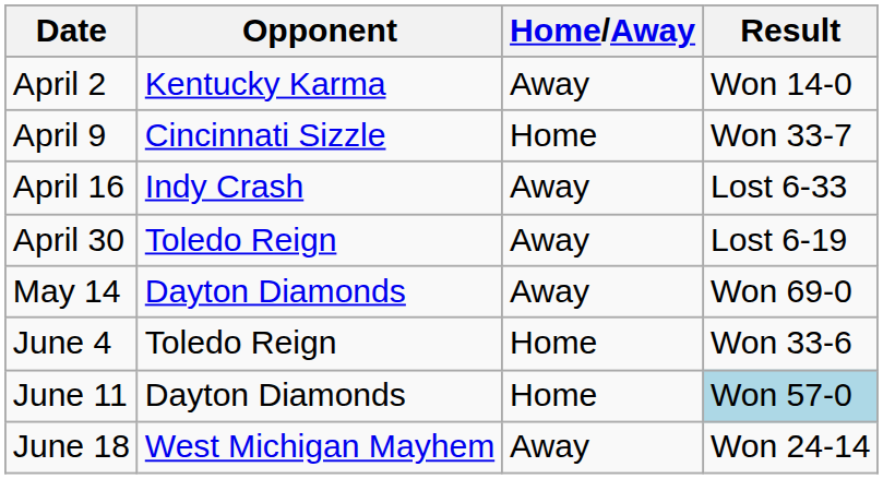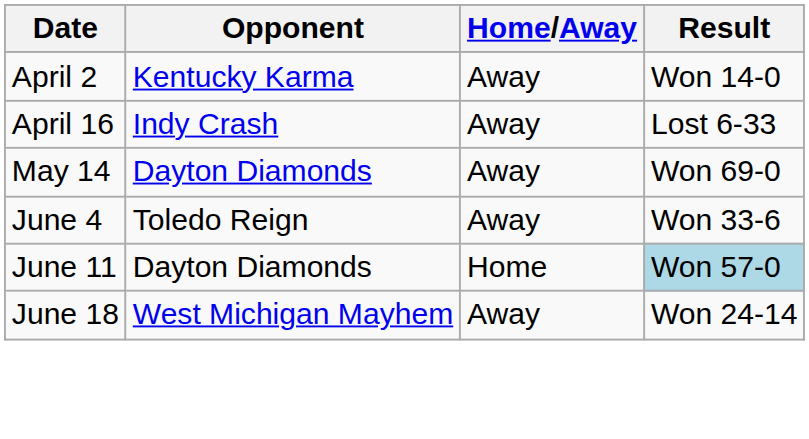- row: April 9 | Cincinnati Sizzle | Home | Won 33-7
- row: April 30 | Toledo Reign | Away | Lost 6-19
June 4 | Home/Away: Home -> Away
